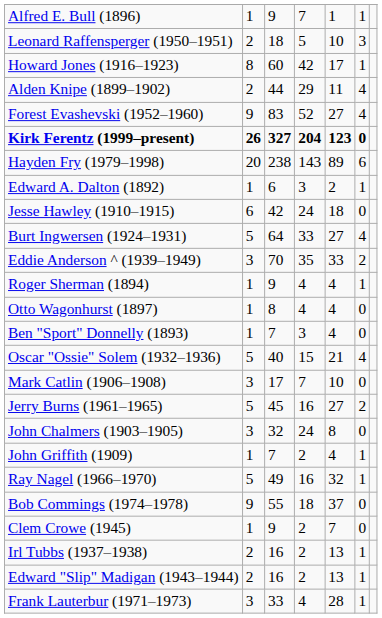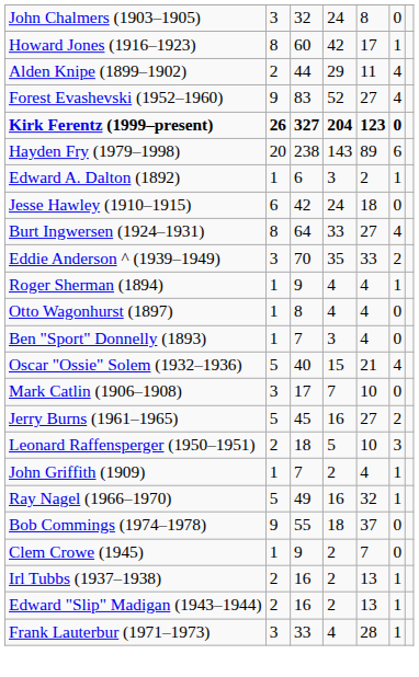- row: Alfred E. Bull (1896) | 1 | 9 | 7 | 1 | 1
rows swapped: John Chalmers (1903–1905) <-> Leonard Raffensperger (1950–1951)
Burt Ingwersen (1924–1931) | column 2: 5 -> 8
